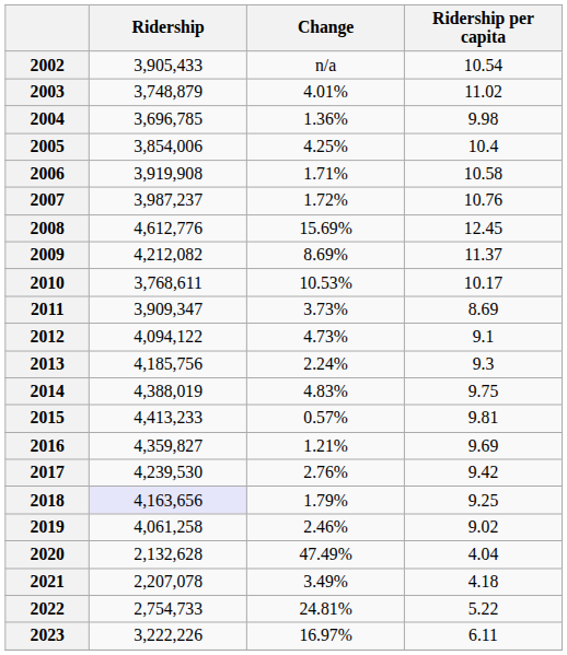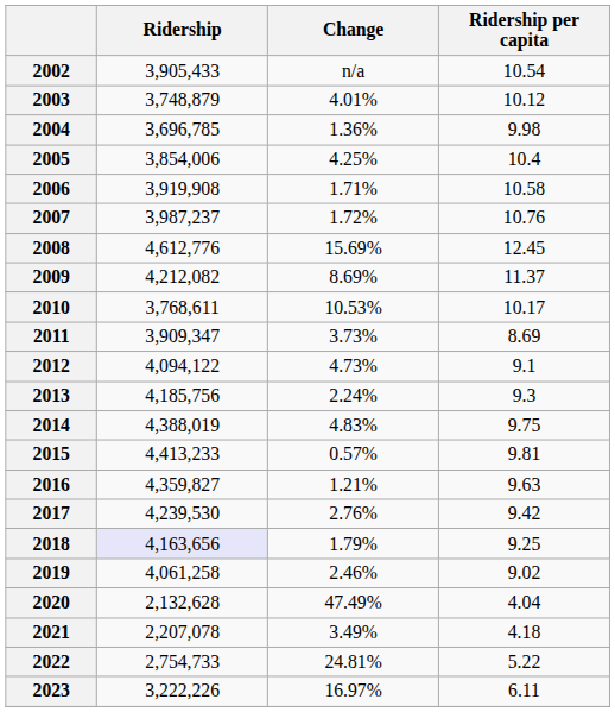2003 | Ridership per capita: 11.02 -> 10.12
2016 | Ridership per capita: 9.69 -> 9.63
